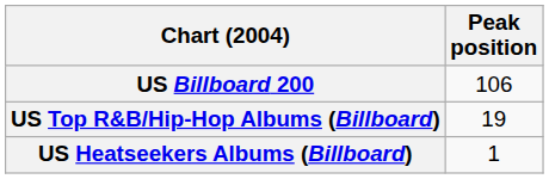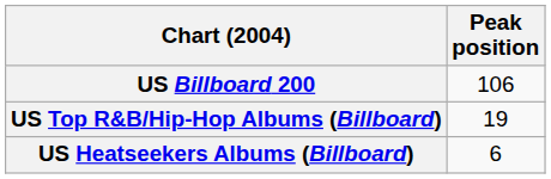US Heatseekers Albums (Billboard) | Peak position: 1 -> 6
